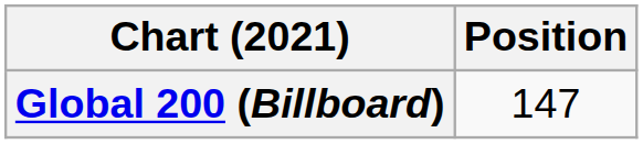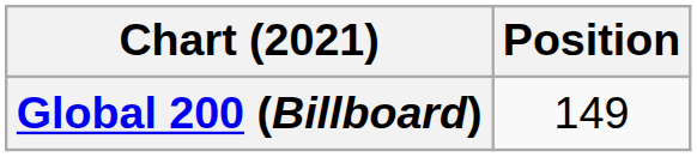Global 200 (Billboard) | Position: 147 -> 149
